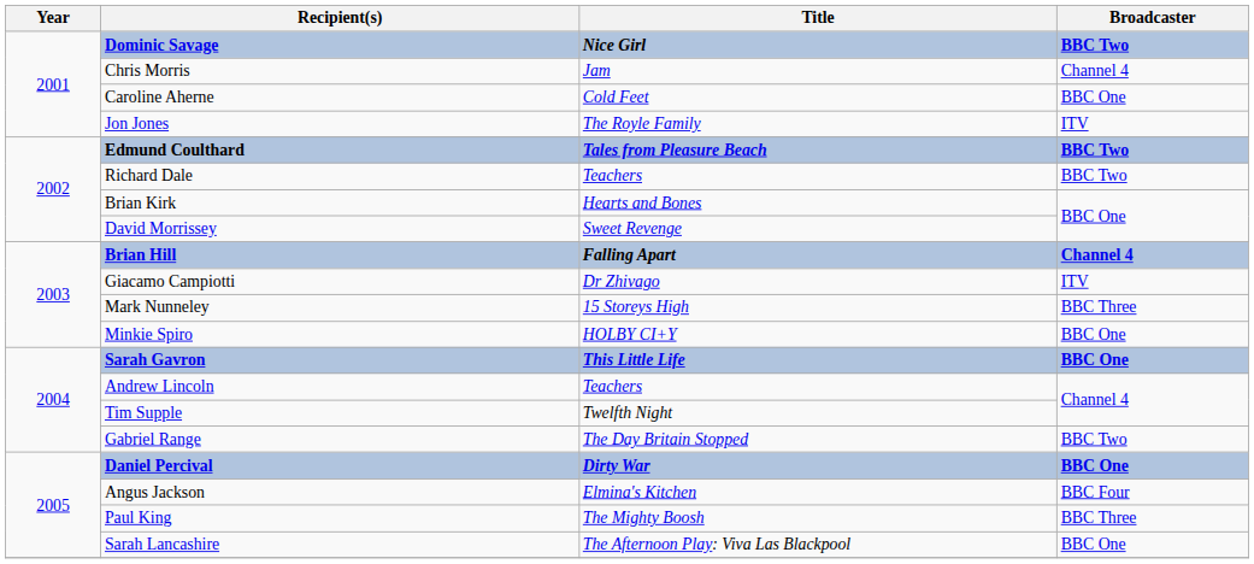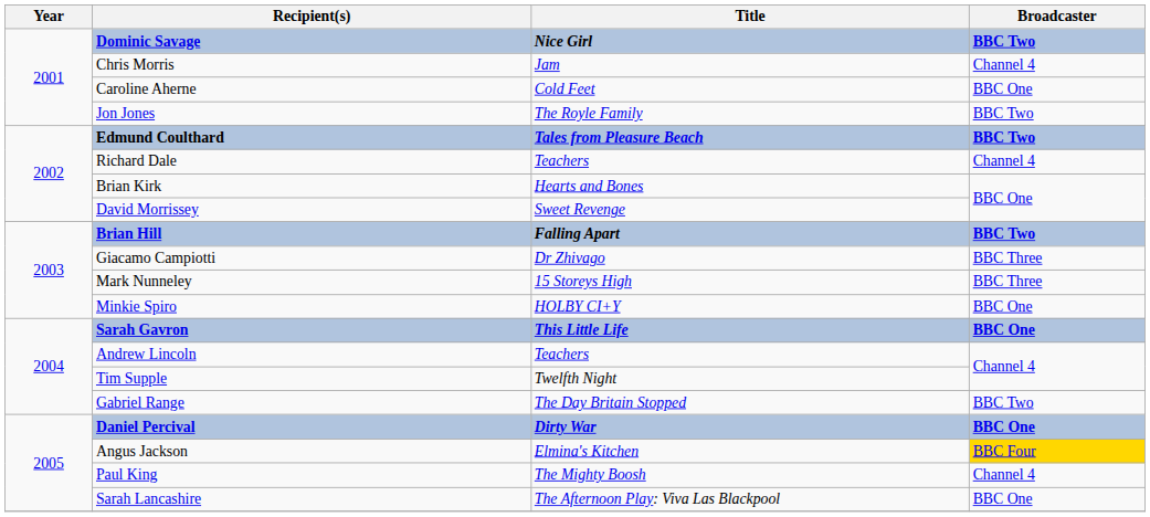Jon Jones | Broadcaster: ITV -> BBC Two
Richard Dale | Broadcaster: BBC Two -> Channel 4
Brian Hill | Broadcaster: Channel 4 -> BBC Two
Giacamo Campiotti | Broadcaster: ITV -> BBC Three
Angus Jackson | Broadcaster: no background -> gold background
Paul King | Broadcaster: BBC Three -> Channel 4
